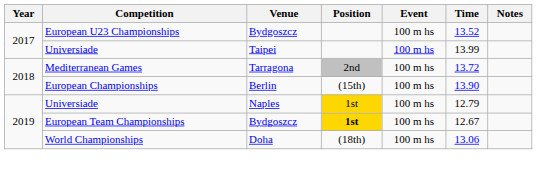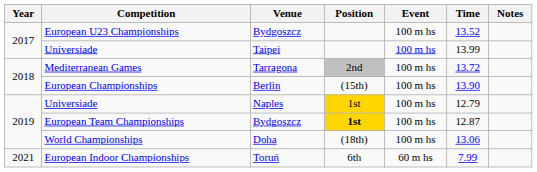European Team Championships | Time: 12.67 -> 12.87
+ row: 2021 | European Indoor Championships | Toruń | 6th | 60 m hs | 7.99
